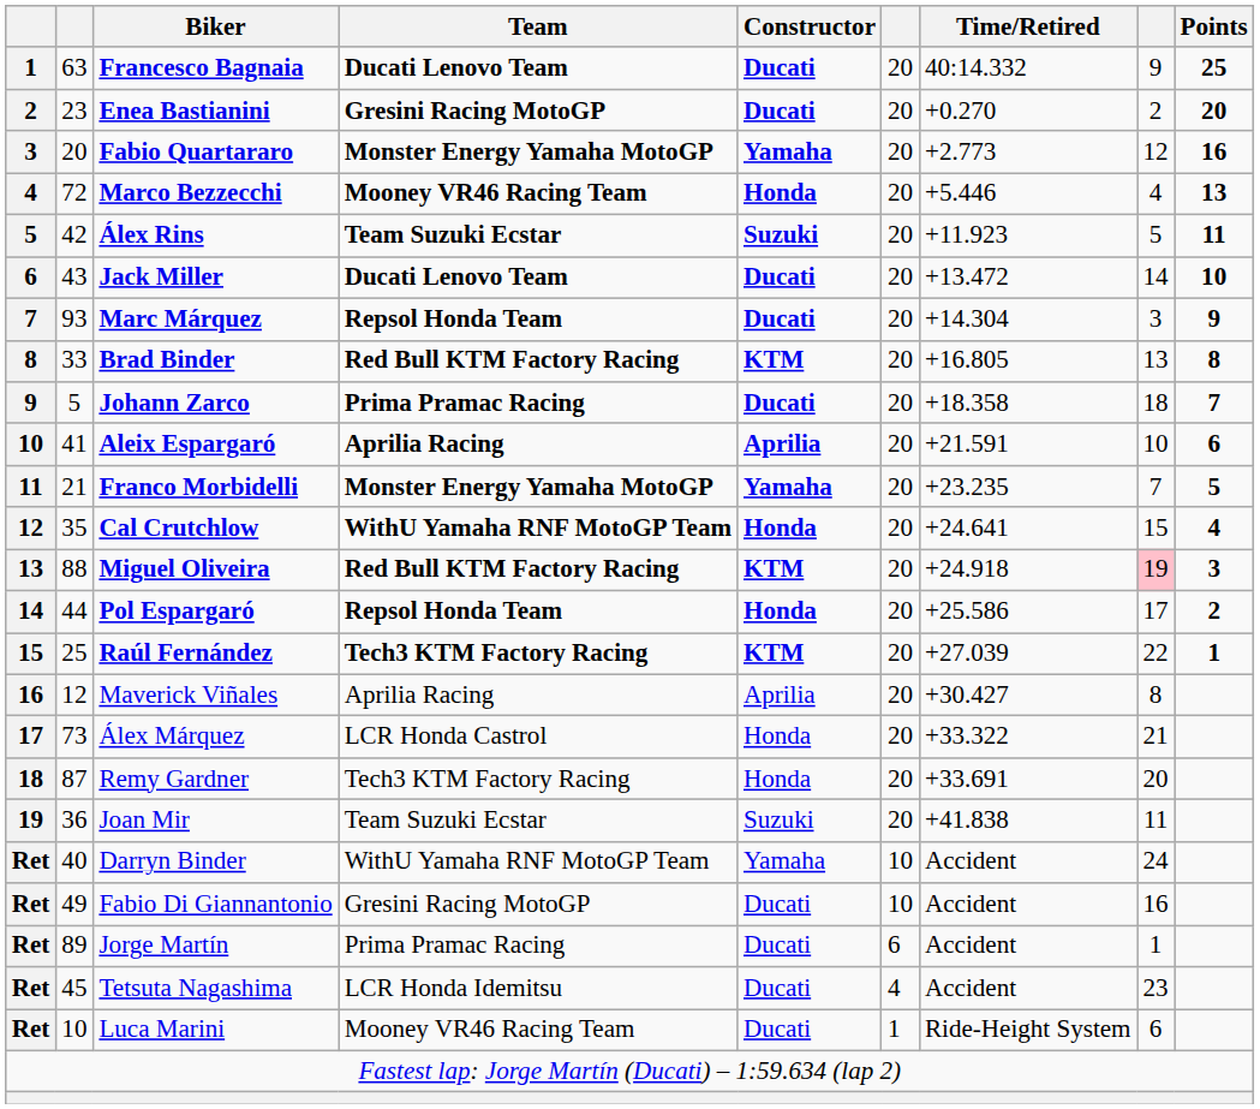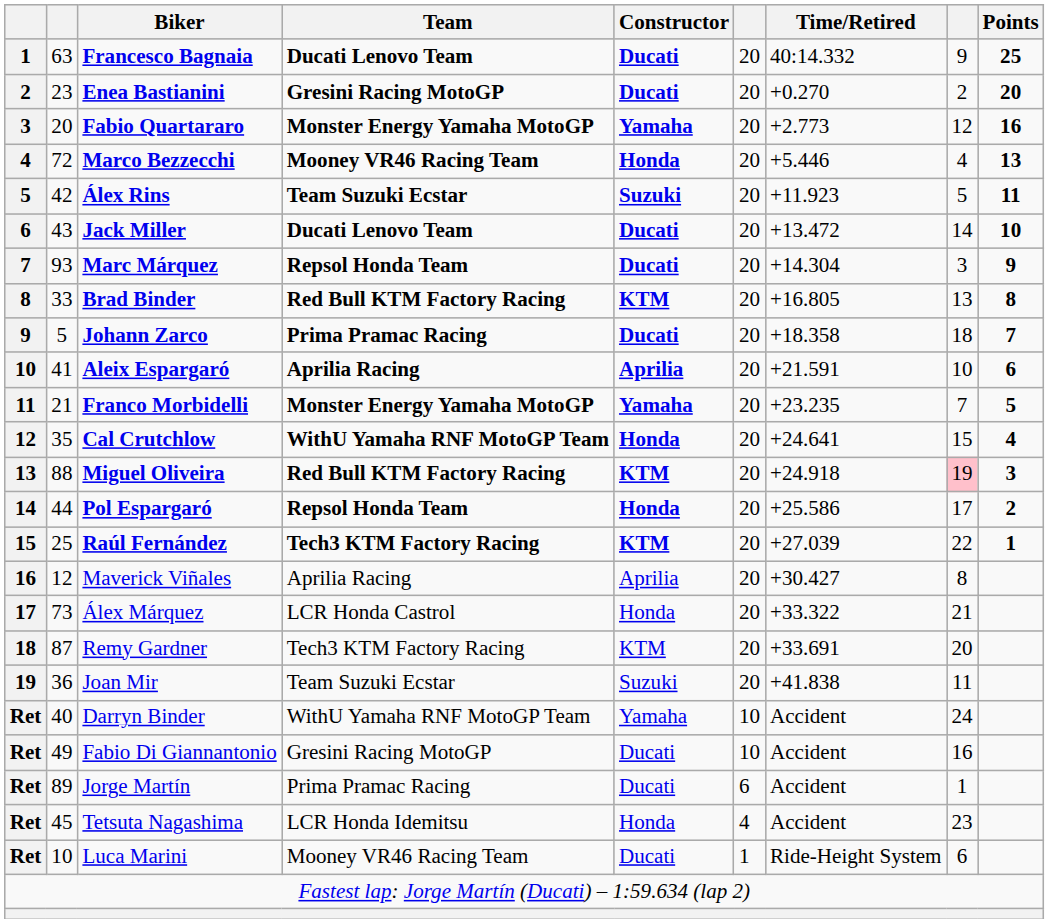Remy Gardner | Constructor: Honda -> KTM
Tetsuta Nagashima | Constructor: Ducati -> Honda
